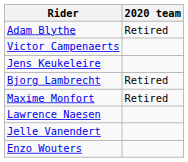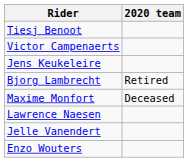+ row: Tiesj Benoot
- row: Adam Blythe | Retired
Maxime Monfort | 2020 team: Retired -> Deceased
